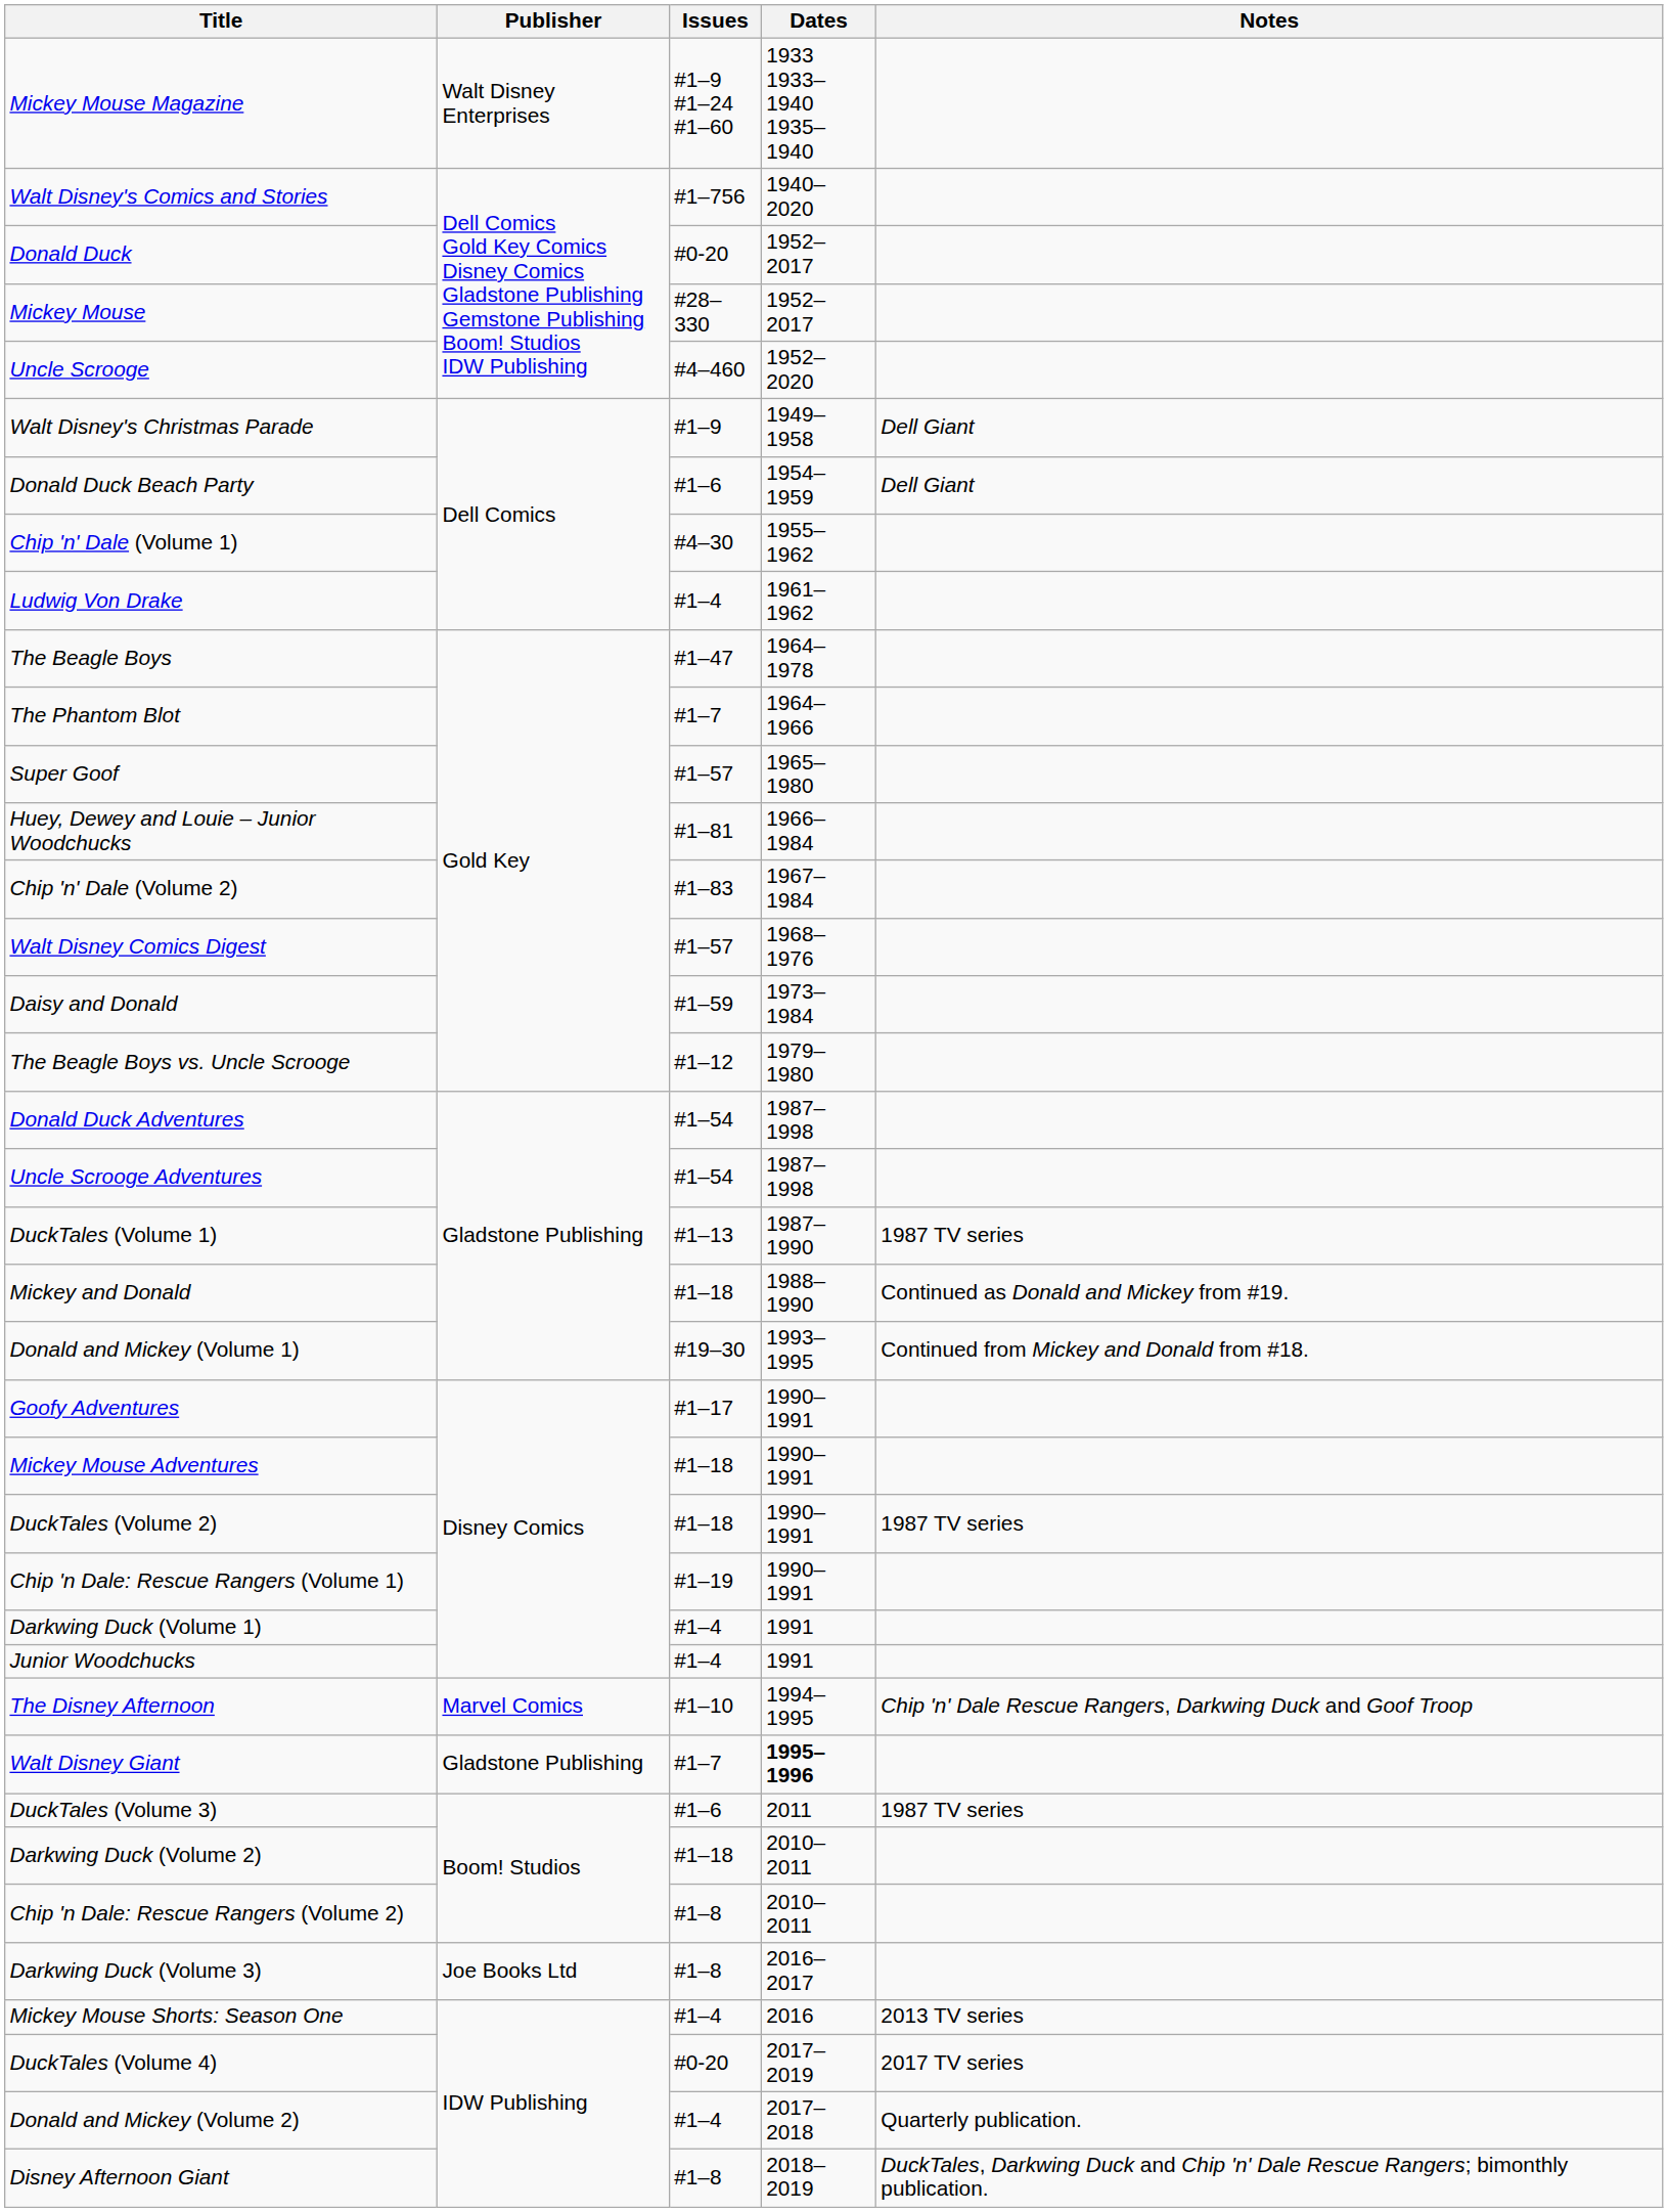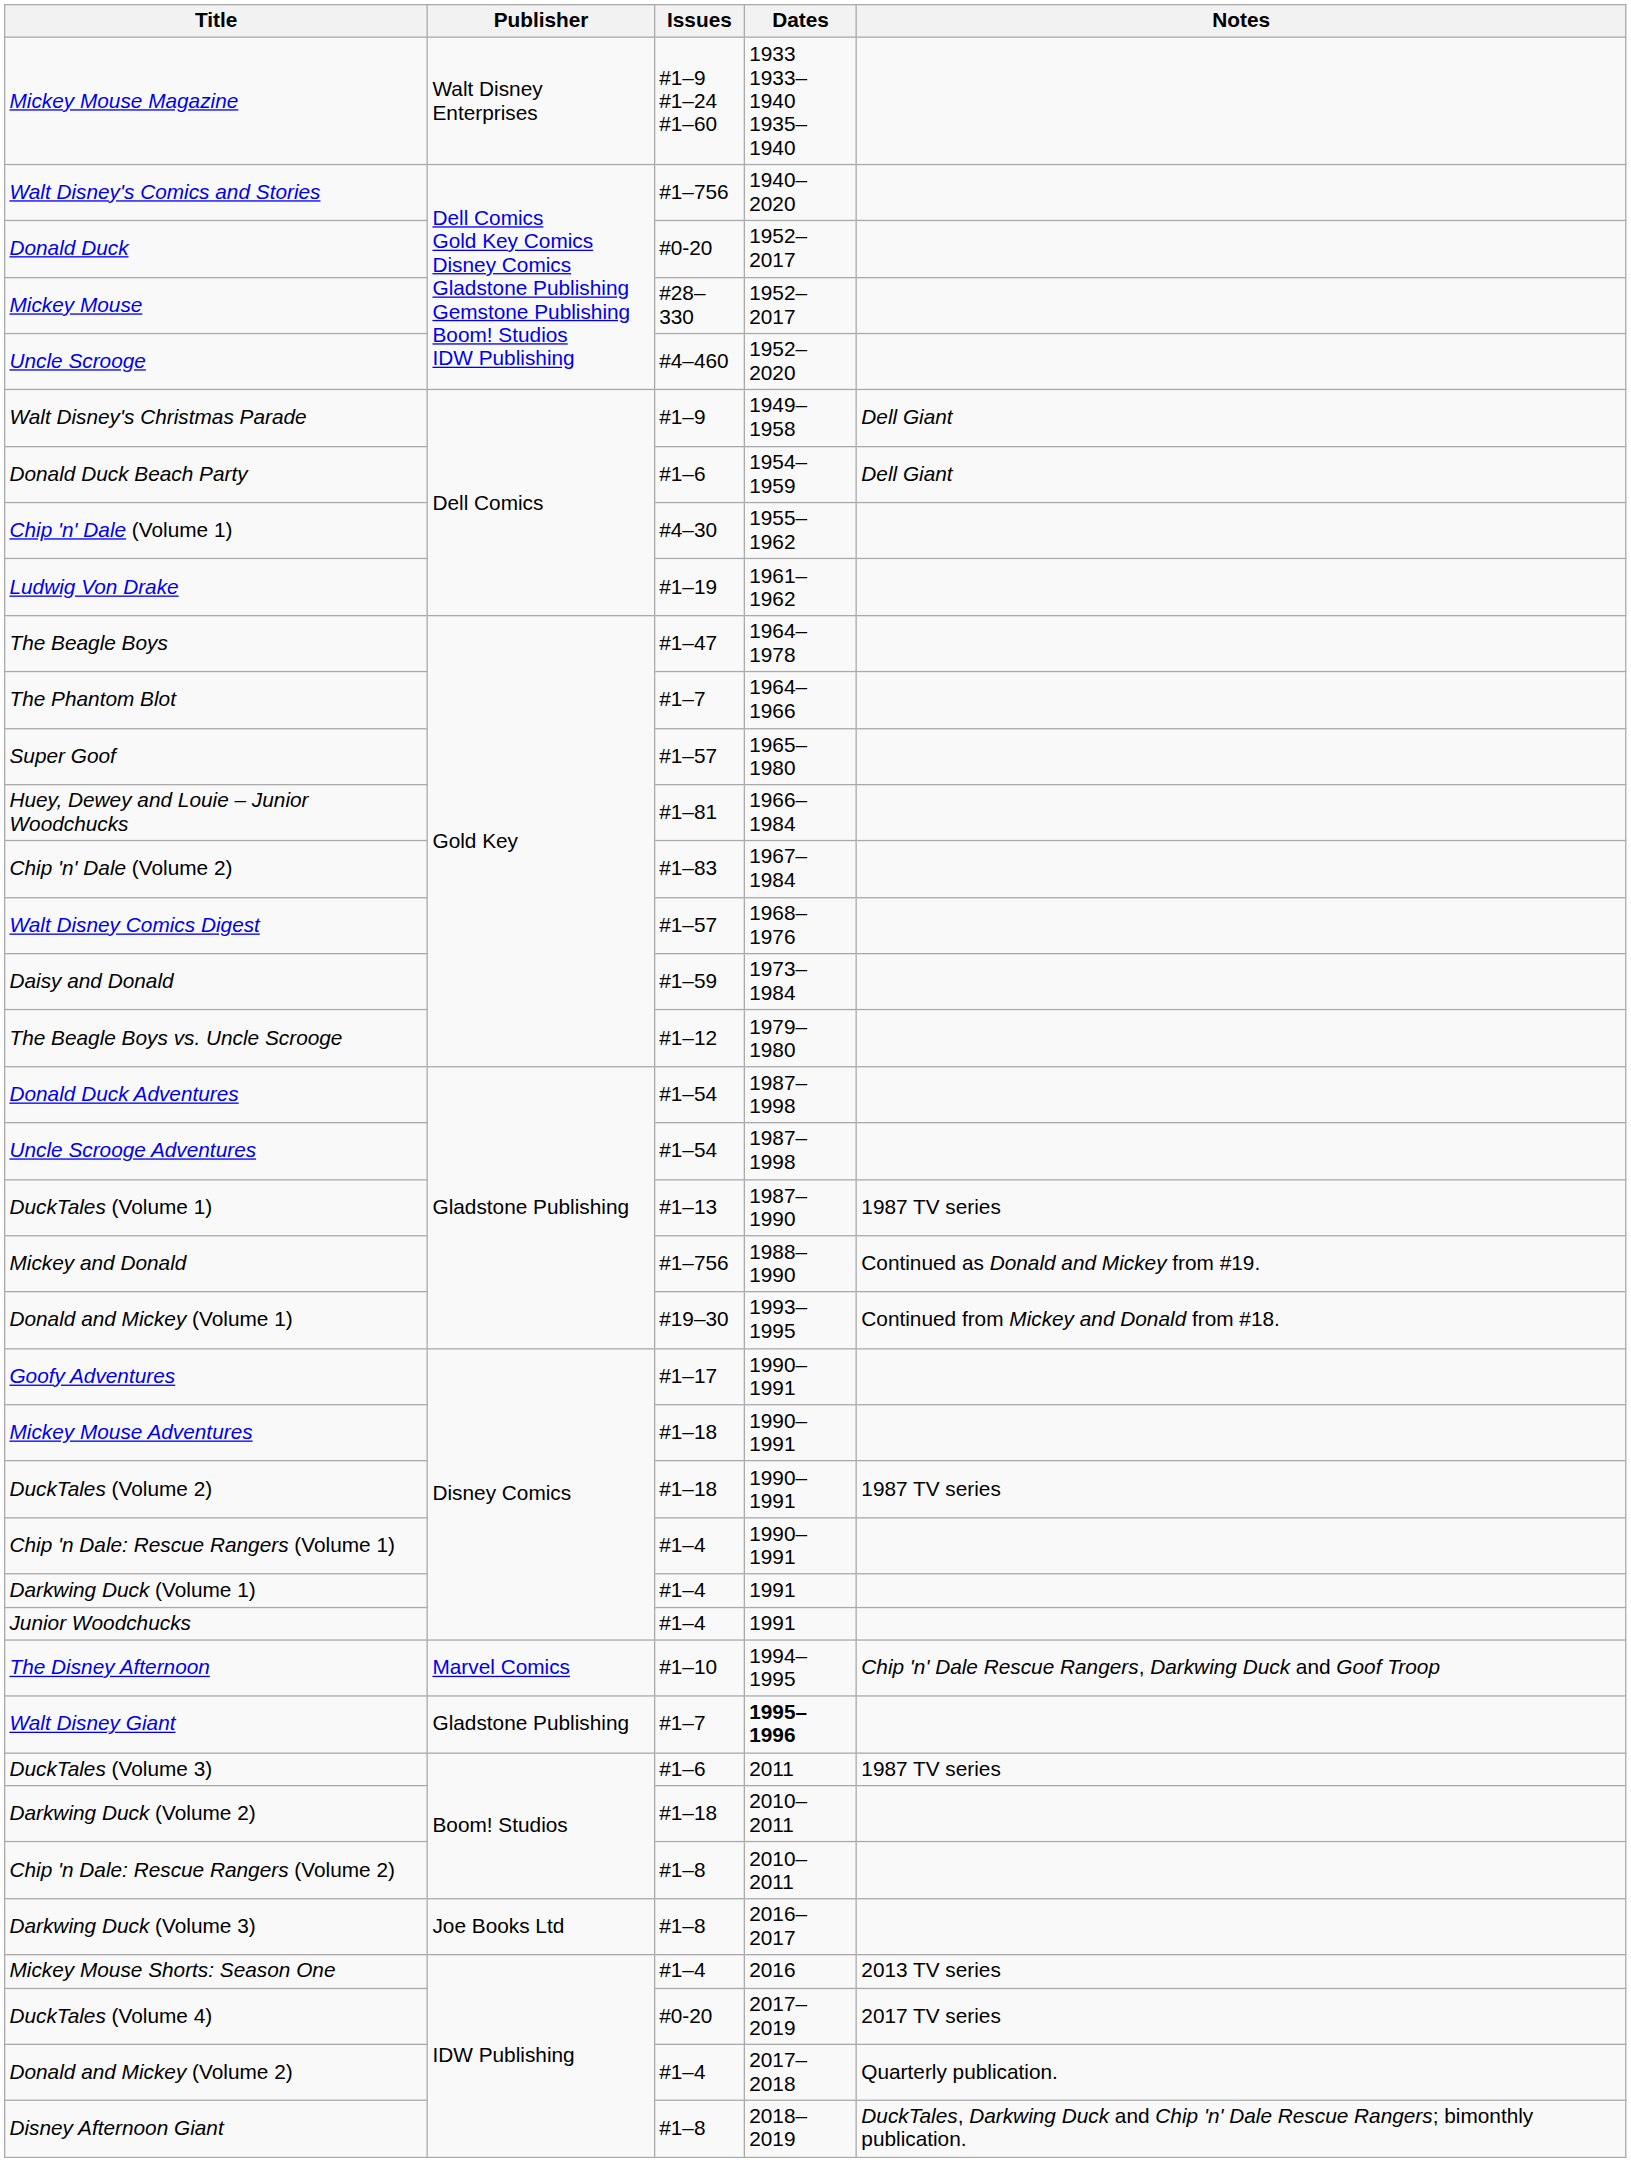Ludwig Von Drake | Issues: #1–4 -> #1–19
Mickey and Donald | Issues: #1–18 -> #1–756
Chip 'n Dale: Rescue Rangers (Volume 1) | Issues: #1–19 -> #1–4
